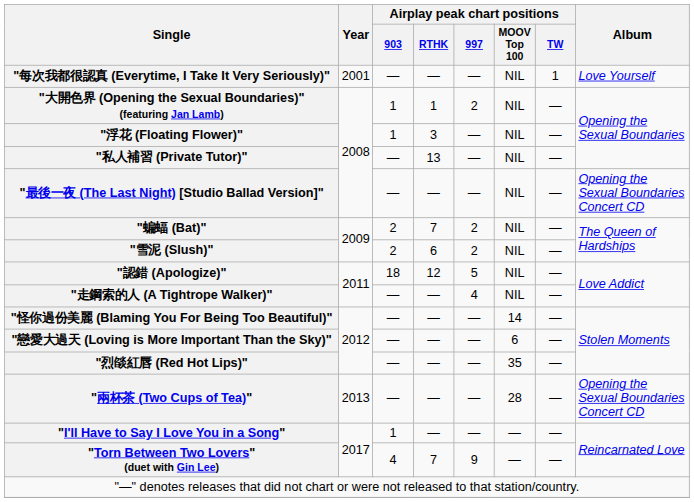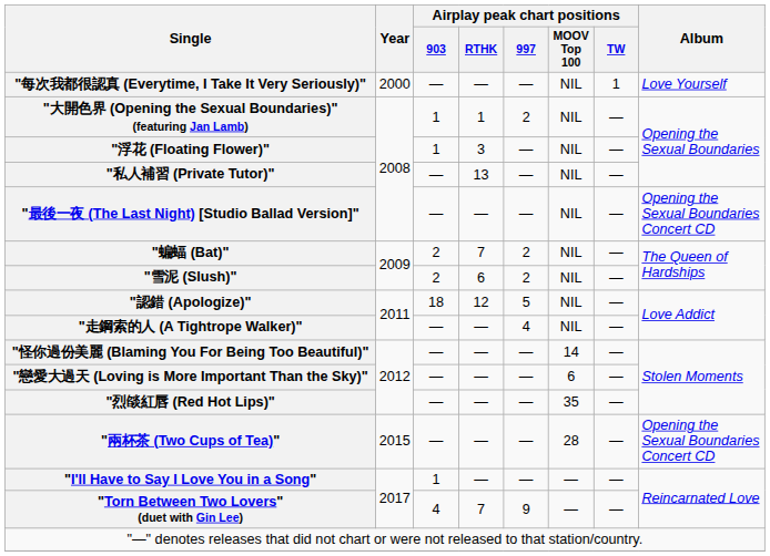"每次我都很認真 (Everytime, I Take It Very Seriously)" | Year: 2001 -> 2000
"兩杯茶 (Two Cups of Tea)" | Year: 2013 -> 2015
